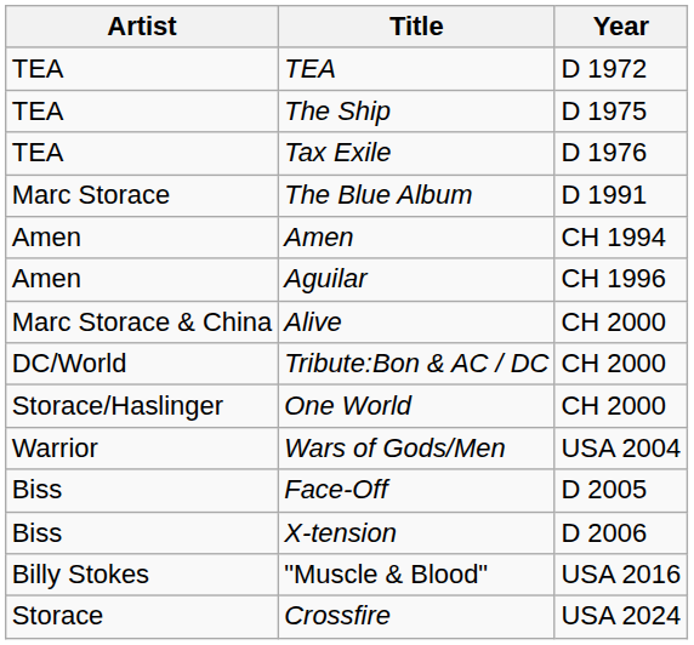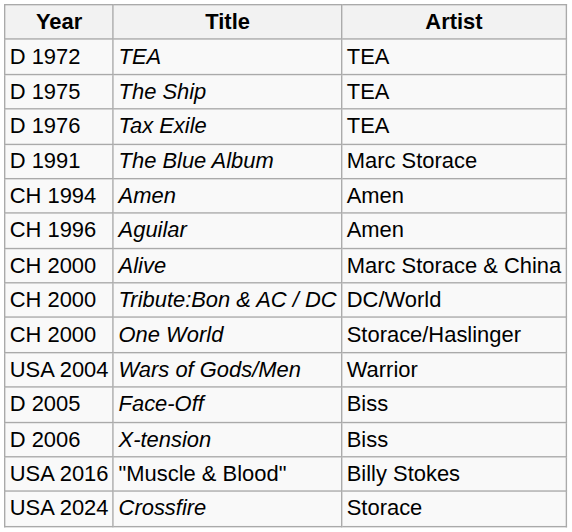columns swapped: Artist <-> Year
